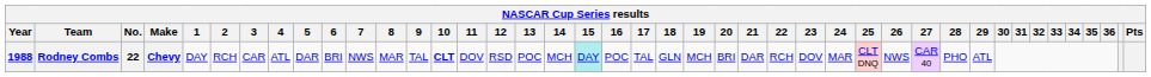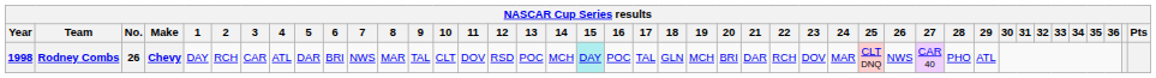Rodney Combs | Year: 1988 -> 1998
Rodney Combs | No.: 22 -> 26
Rodney Combs | 10: bold -> normal
